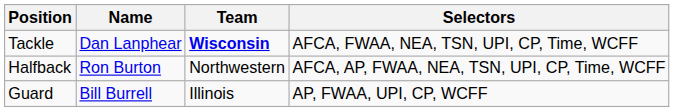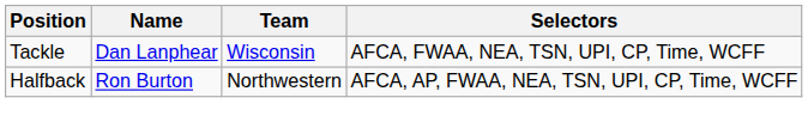Tackle | Team: bold -> normal
- row: Guard | Bill Burrell | Illinois | AP, FWAA, UPI, CP, WCFF
